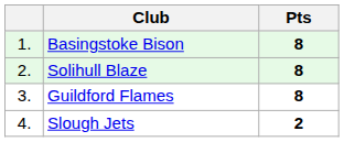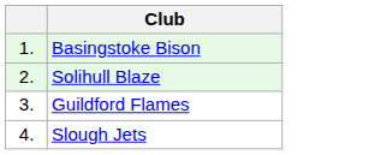- column: Pts | 8 | 8 | 8 | 2
